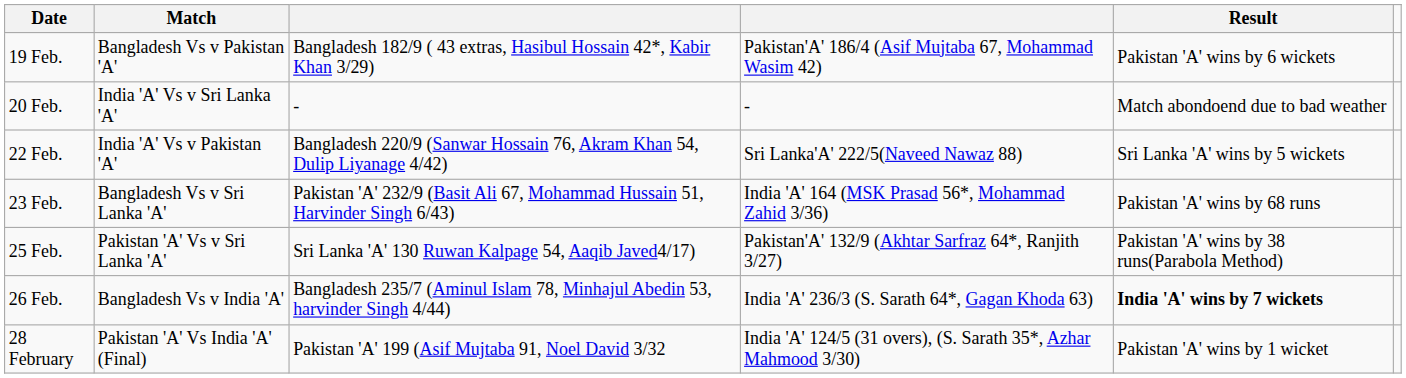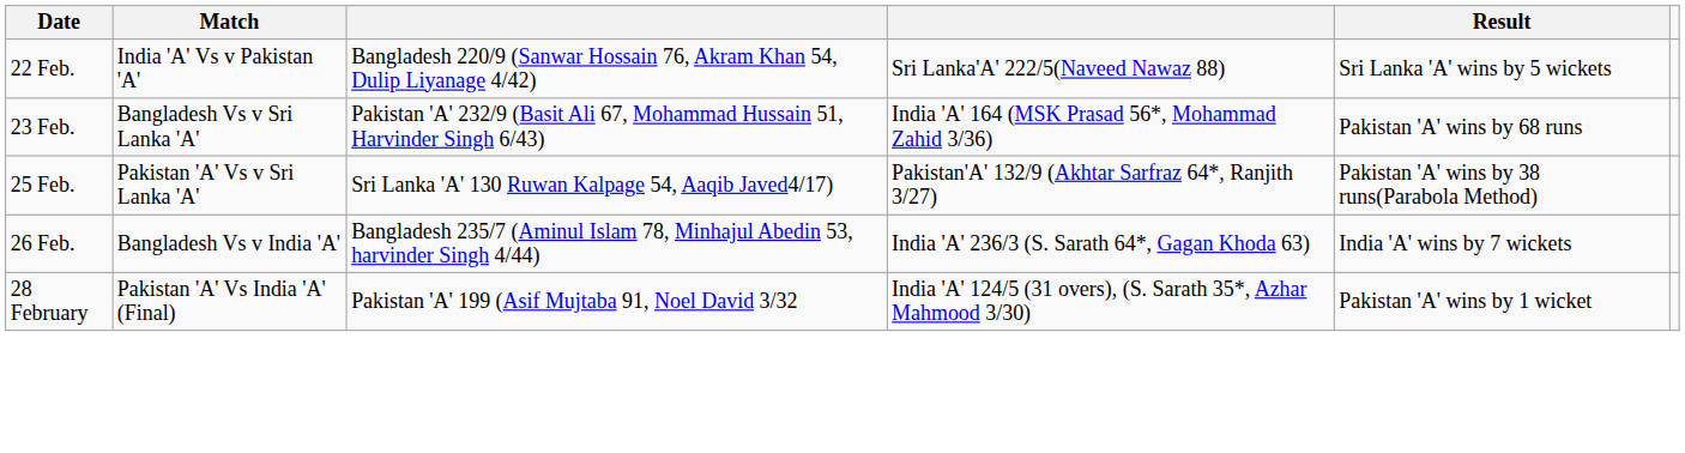- row: 19 Feb. | Bangladesh Vs v Pakistan 'A' | Bangladesh 182/9 ( 43 extras, Hasibul Hossain 42*, Kabir Khan 3/29) | Pakistan'A' 186/4 (Asif Mujtaba 67, Mohammad Wasim 42) | Pakistan 'A' wins by 6 wickets
- row: 20 Feb. | India 'A' Vs v Sri Lanka 'A' | - | - | Match abondoend due to bad weather
26 Feb. | Result: bold -> normal
